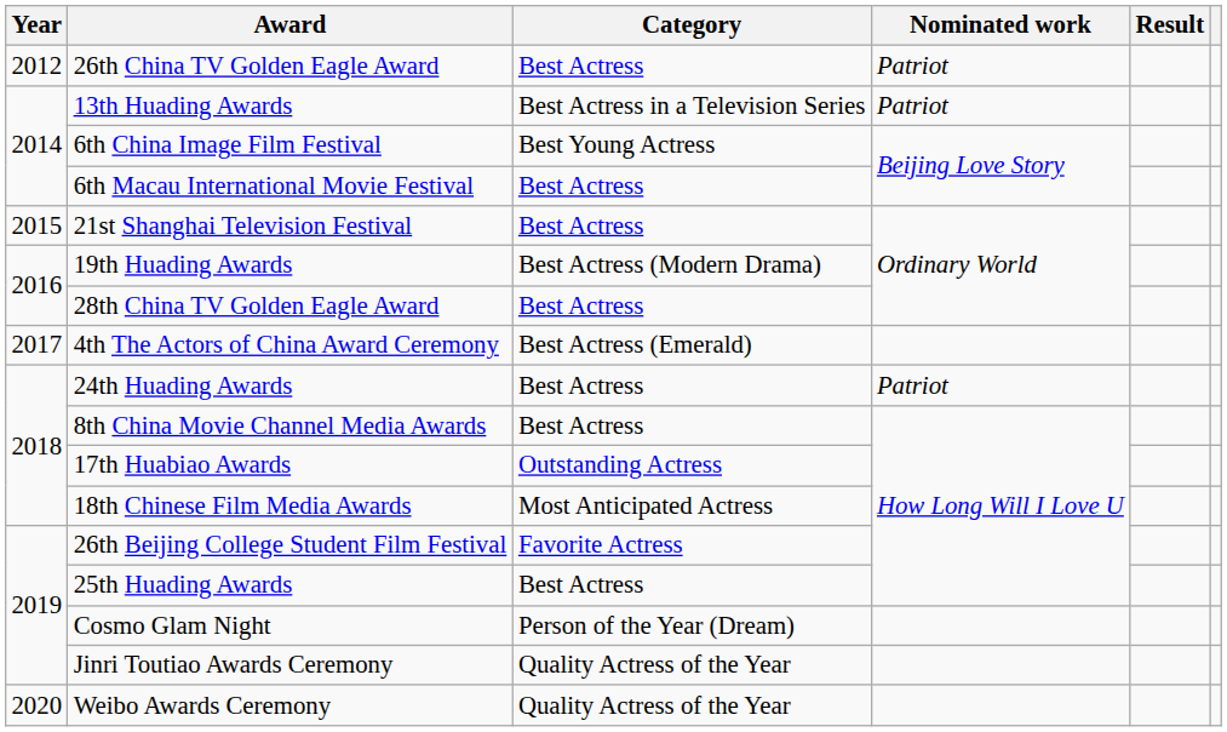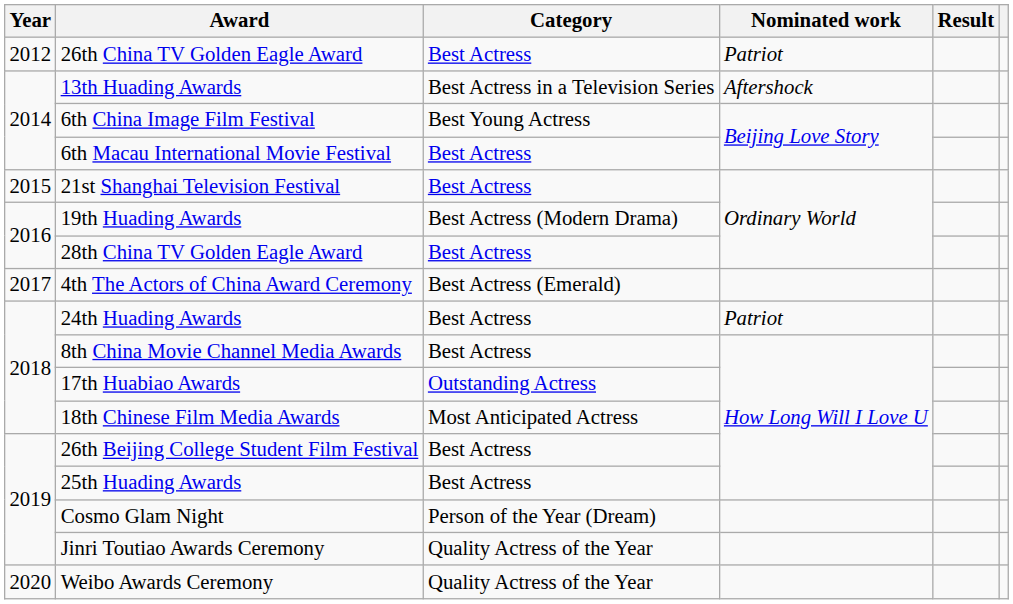13th Huading Awards | Nominated work: Patriot -> Aftershock
26th Beijing College Student Film Festival | Category: Favorite Actress -> Best Actress
